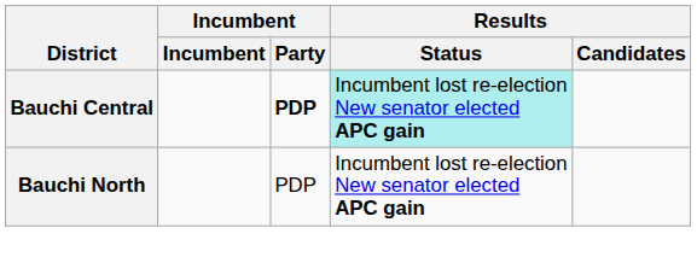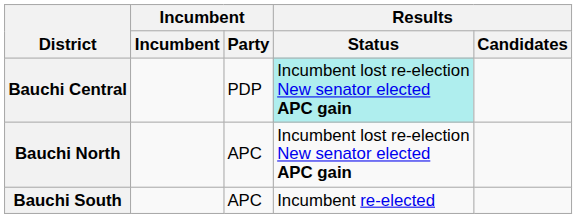Bauchi Central | Incumbent / Party: bold -> normal
Bauchi North | Incumbent / Party: PDP -> APC
+ row: Bauchi South | APC | Incumbent re-elected
